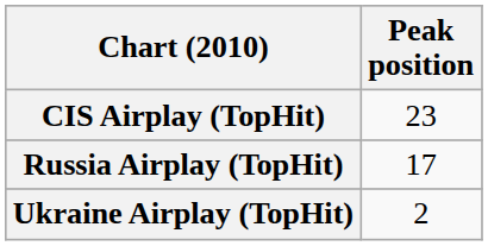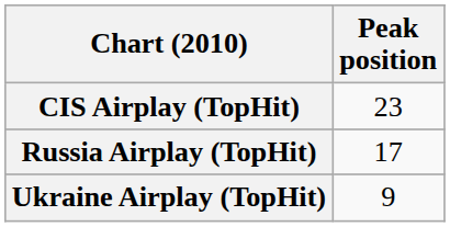Ukraine Airplay (TopHit) | Peak position: 2 -> 9
